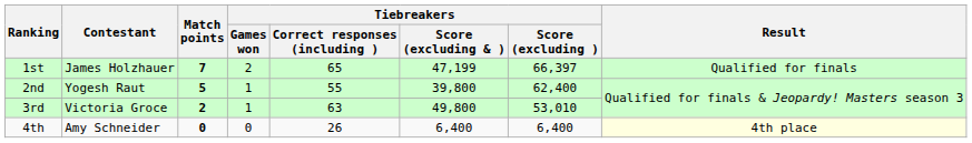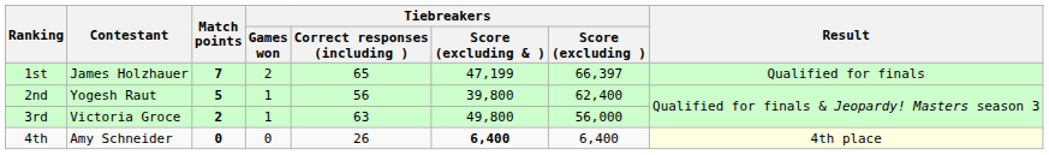2nd | Tiebreakers / Correct responses (including ): 55 -> 56
3rd | Tiebreakers / Score (excluding ): 53,010 -> 56,000
4th | Tiebreakers / Score (excluding & ): normal -> bold
